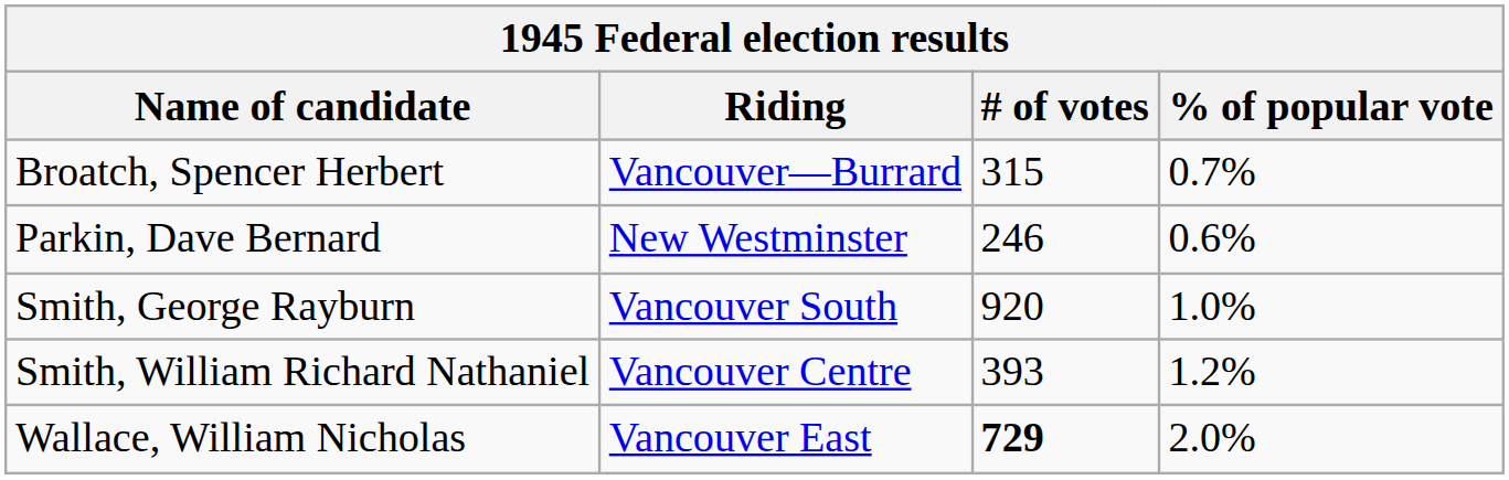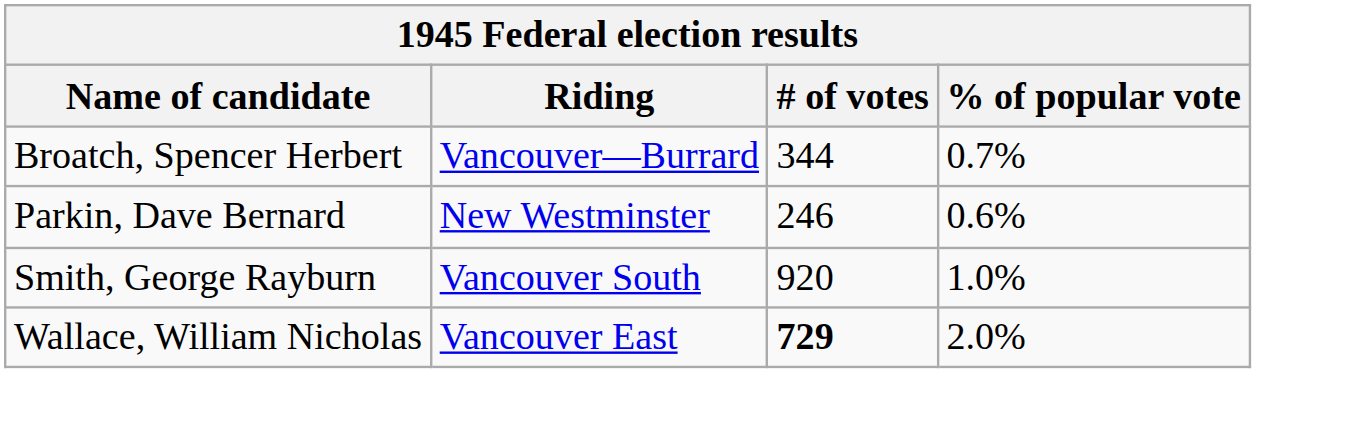Broatch, Spencer Herbert | # of votes: 315 -> 344
- row: Smith, William Richard Nathaniel | Vancouver Centre | 393 | 1.2%
